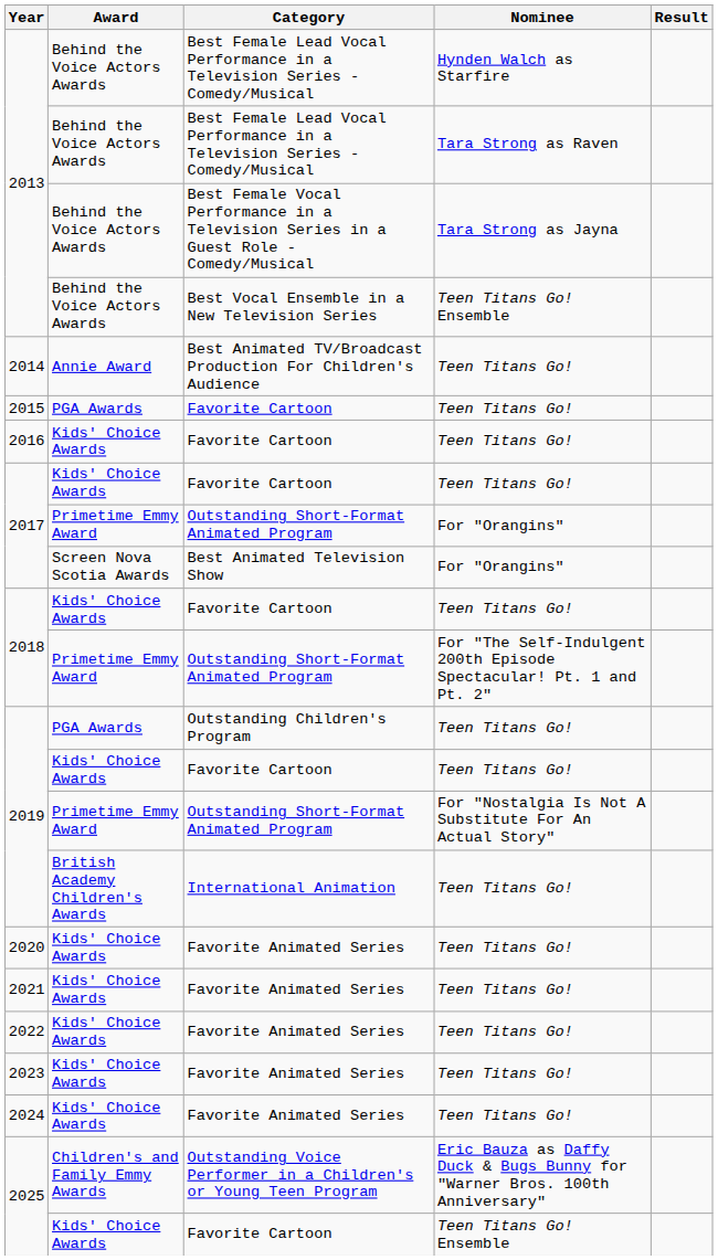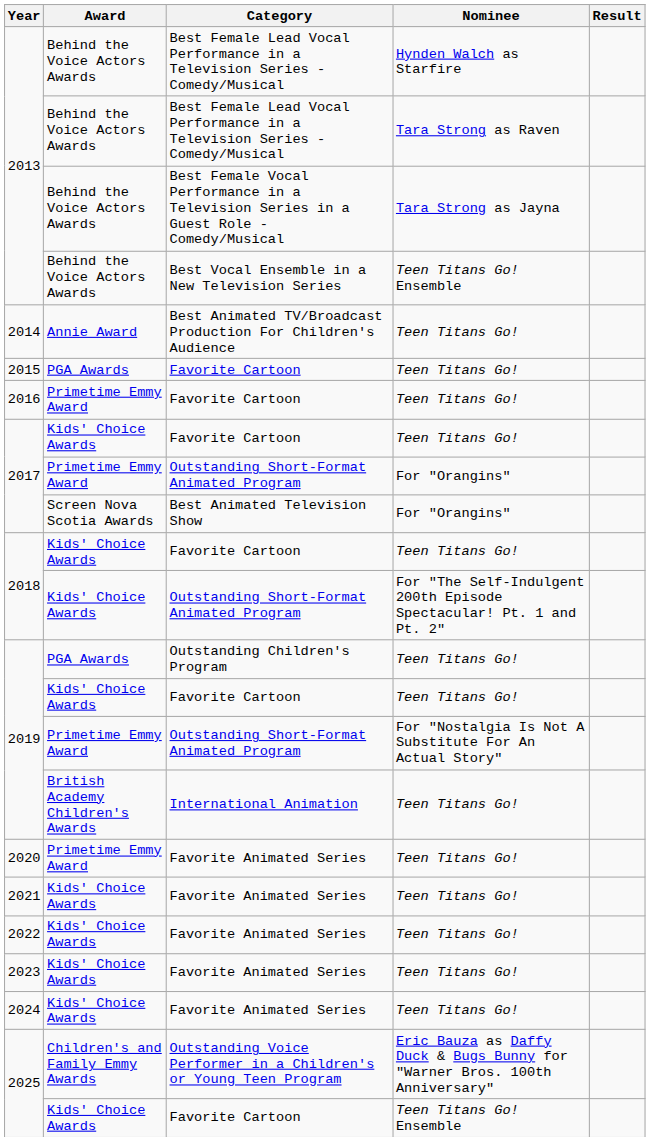2016 | Award: Kids' Choice Awards -> Primetime Emmy Award
2018 / Outstanding Short-Format Animated Program | Award: Primetime Emmy Award -> Kids' Choice Awards
2020 | Award: Kids' Choice Awards -> Primetime Emmy Award
